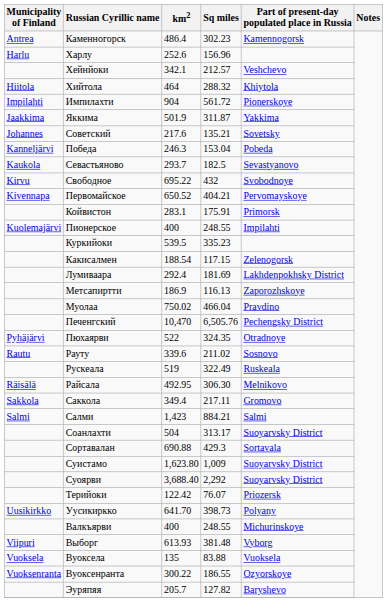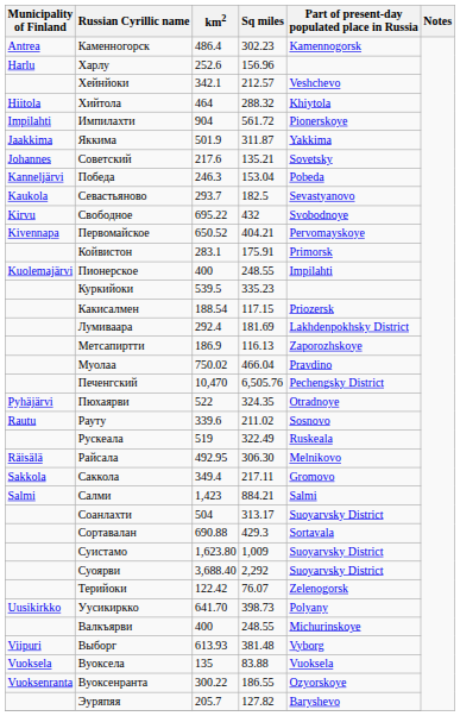Какисалмен | Part of present-day populated place in Russia: Zelenogorsk -> Priozersk
Терийоки | Part of present-day populated place in Russia: Priozersk -> Zelenogorsk
